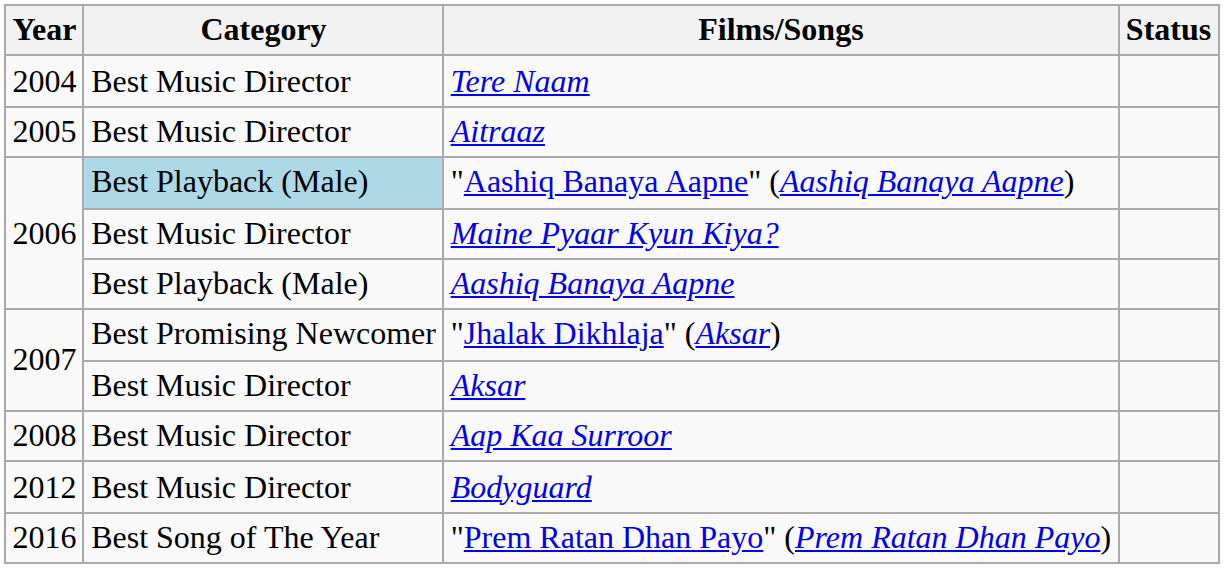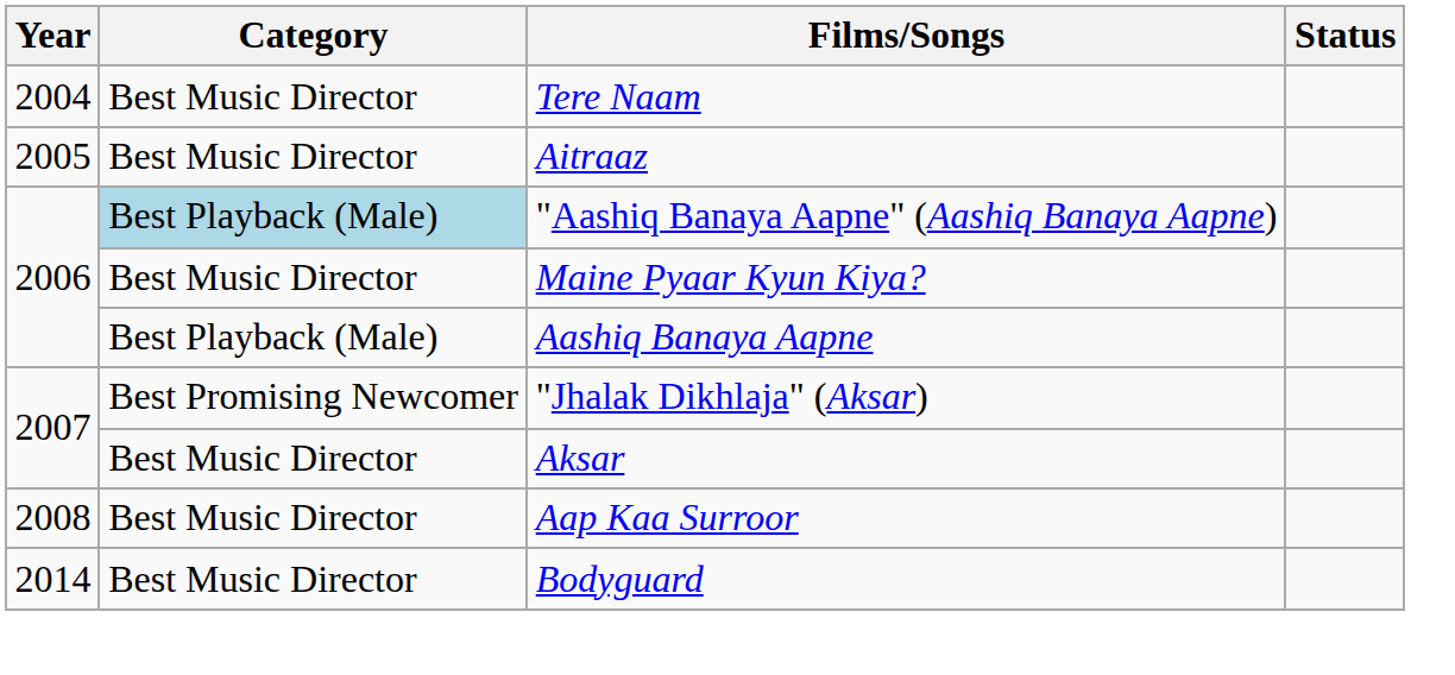Bodyguard | Year: 2012 -> 2014
- row: 2016 | Best Song of The Year | "Prem Ratan Dhan Payo" (Prem Ratan Dhan Payo)
